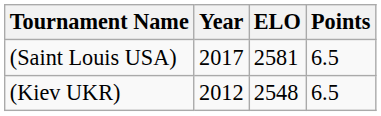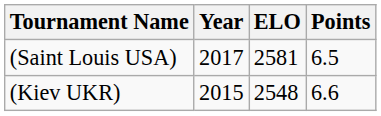(Kiev UKR) | Year: 2012 -> 2015
(Kiev UKR) | Points: 6.5 -> 6.6
